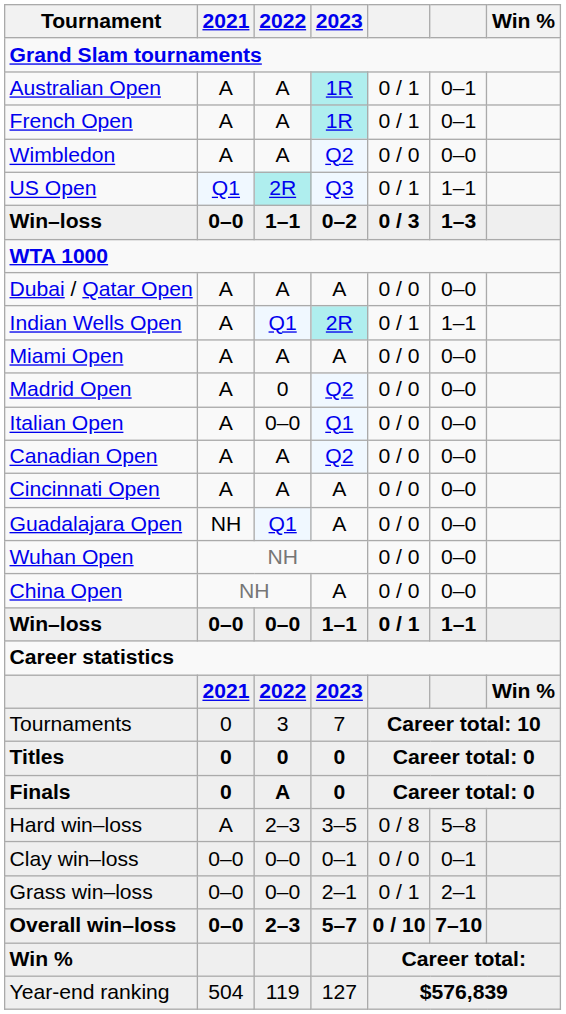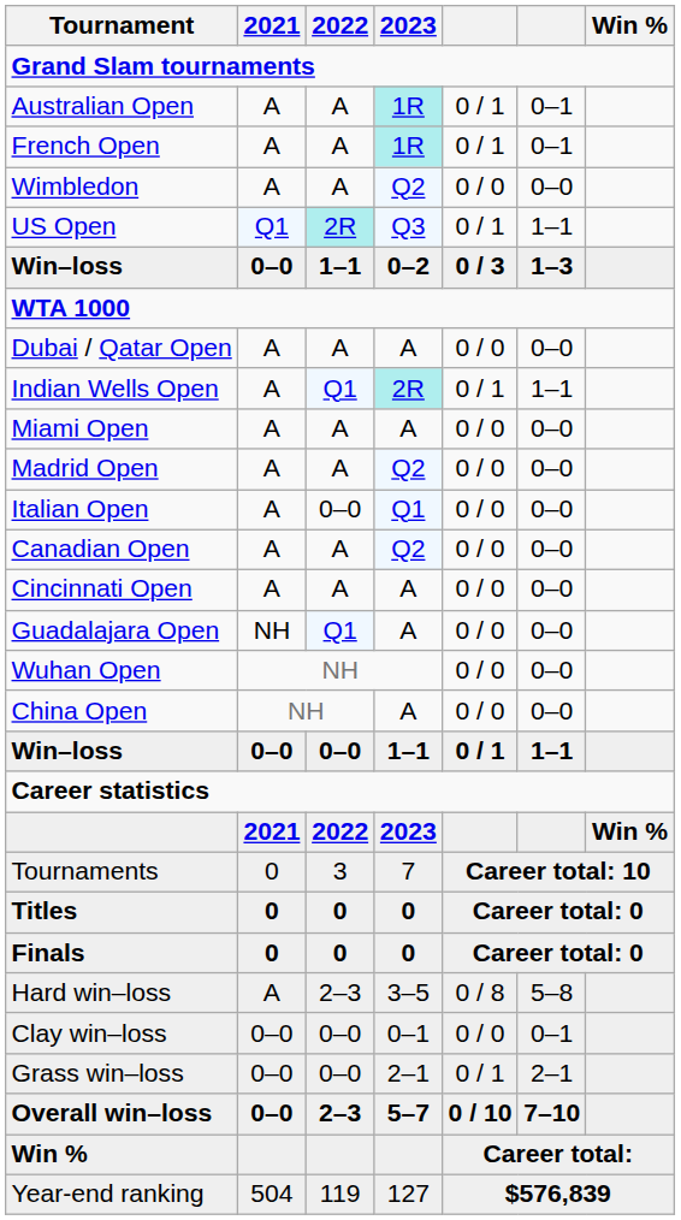Madrid Open | 2022: 0 -> A
Finals | 2022: A -> 0
